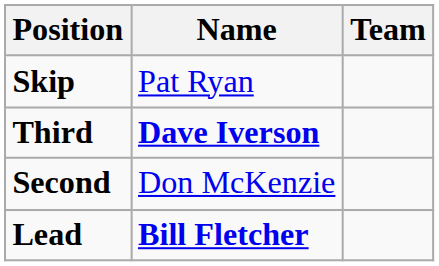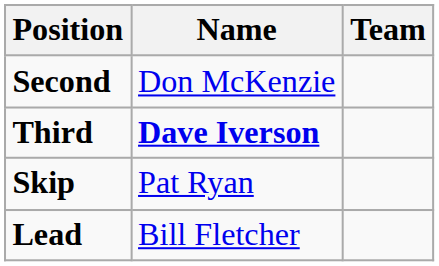rows swapped: Skip <-> Second
Lead | Name: bold -> normal
